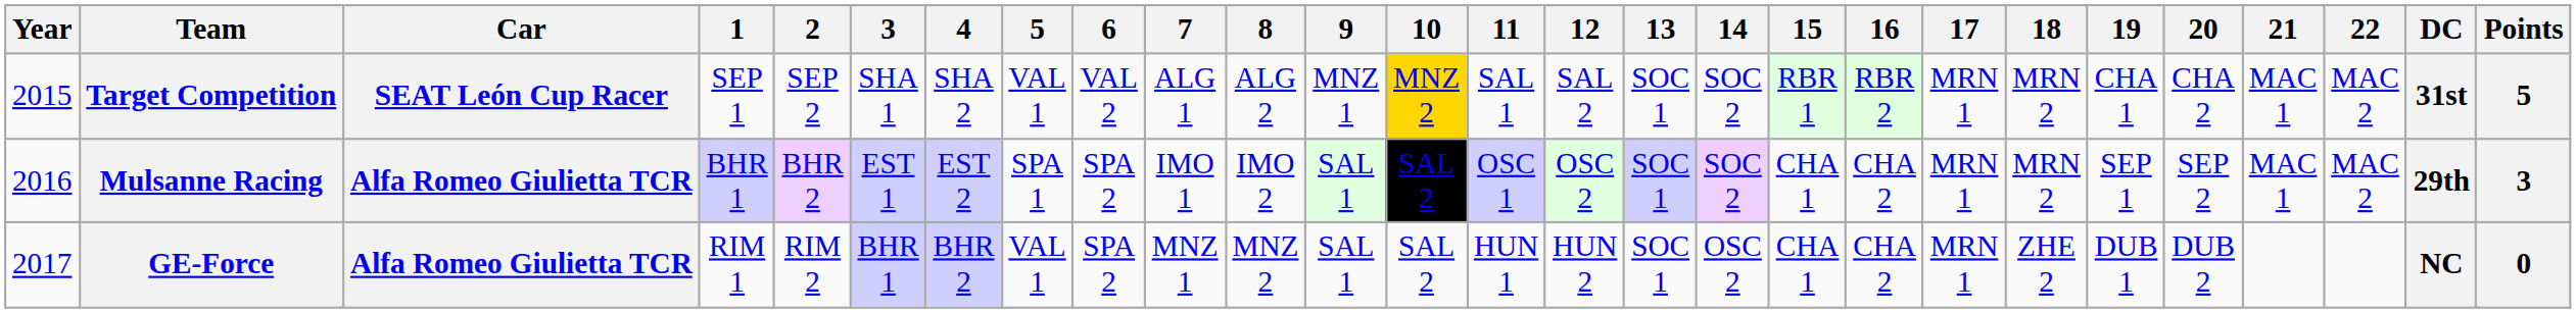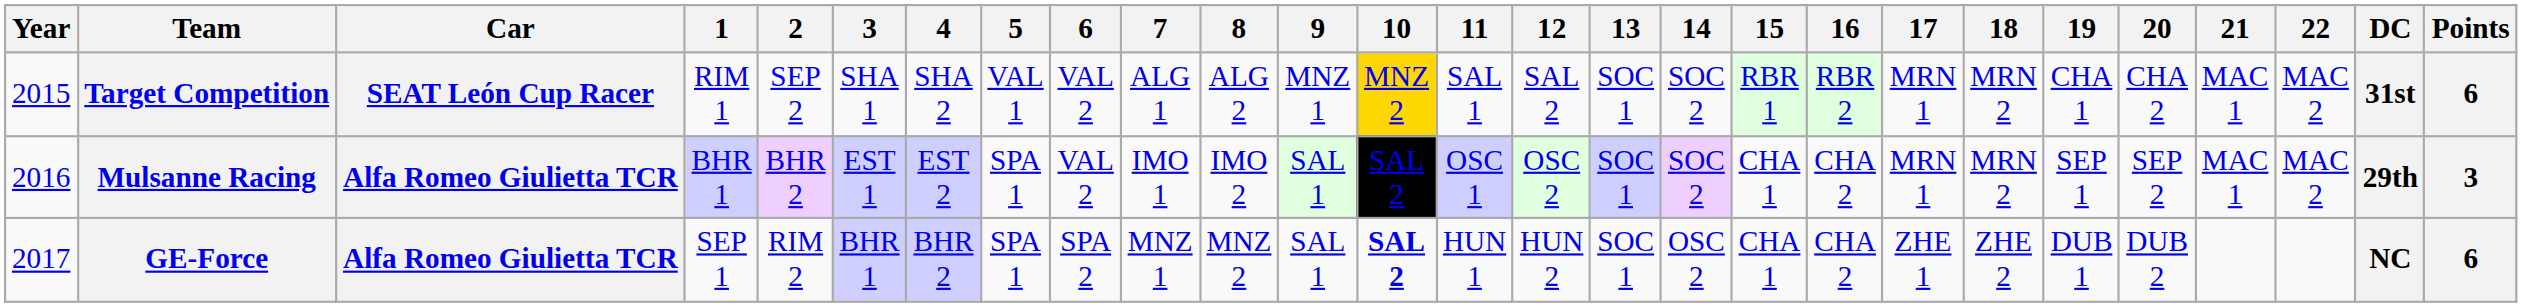Target Competition | 1: SEP 1 -> RIM 1
Target Competition | Points: 5 -> 6
Mulsanne Racing | 6: SPA 2 -> VAL 2
GE-Force | 1: RIM 1 -> SEP 1
GE-Force | 5: VAL 1 -> SPA 1
GE-Force | 10: normal -> bold
GE-Force | 17: MRN 1 -> ZHE 1
GE-Force | Points: 0 -> 6
